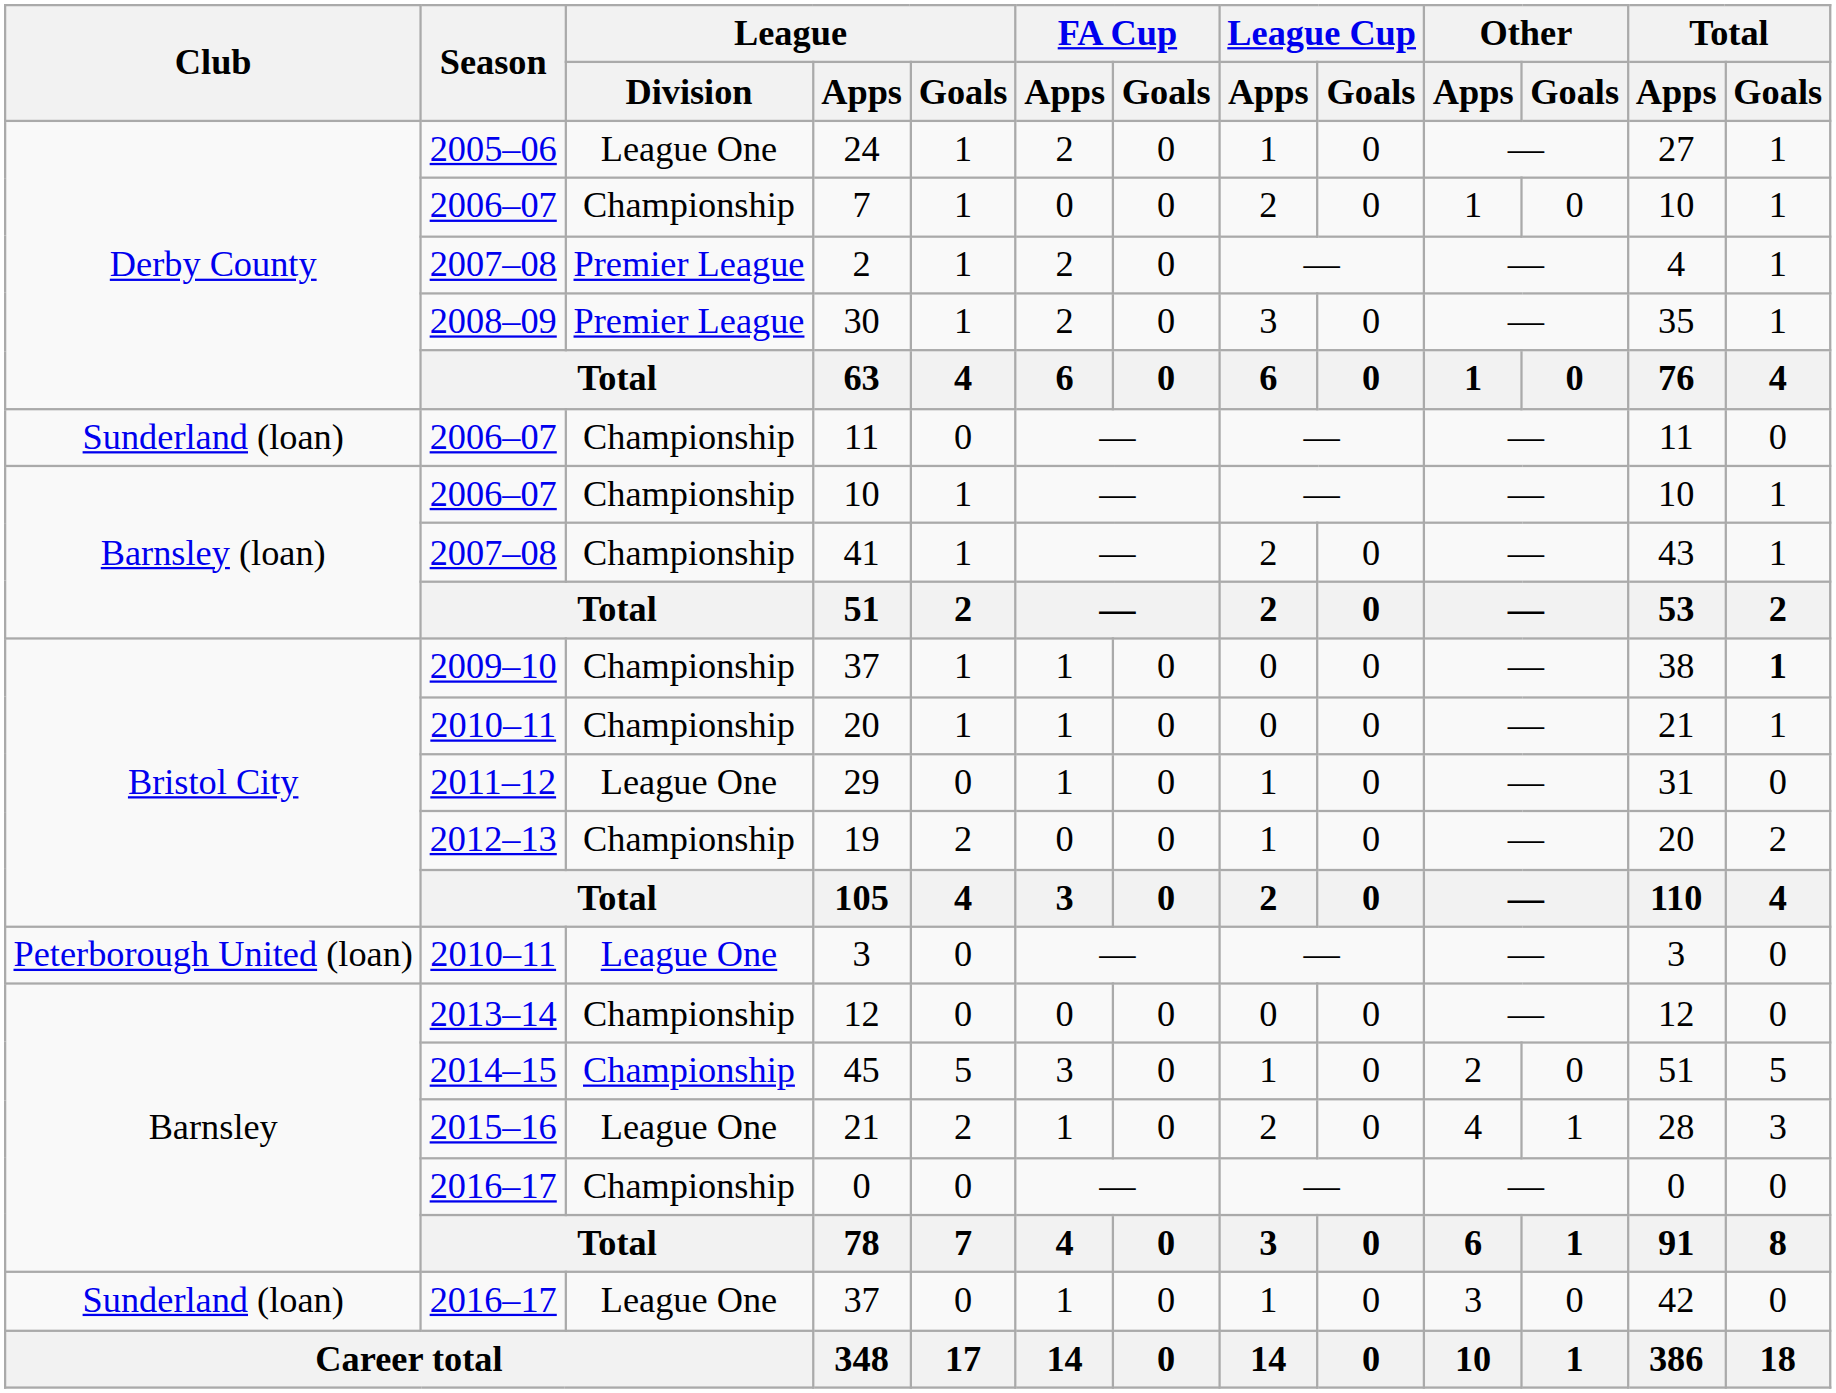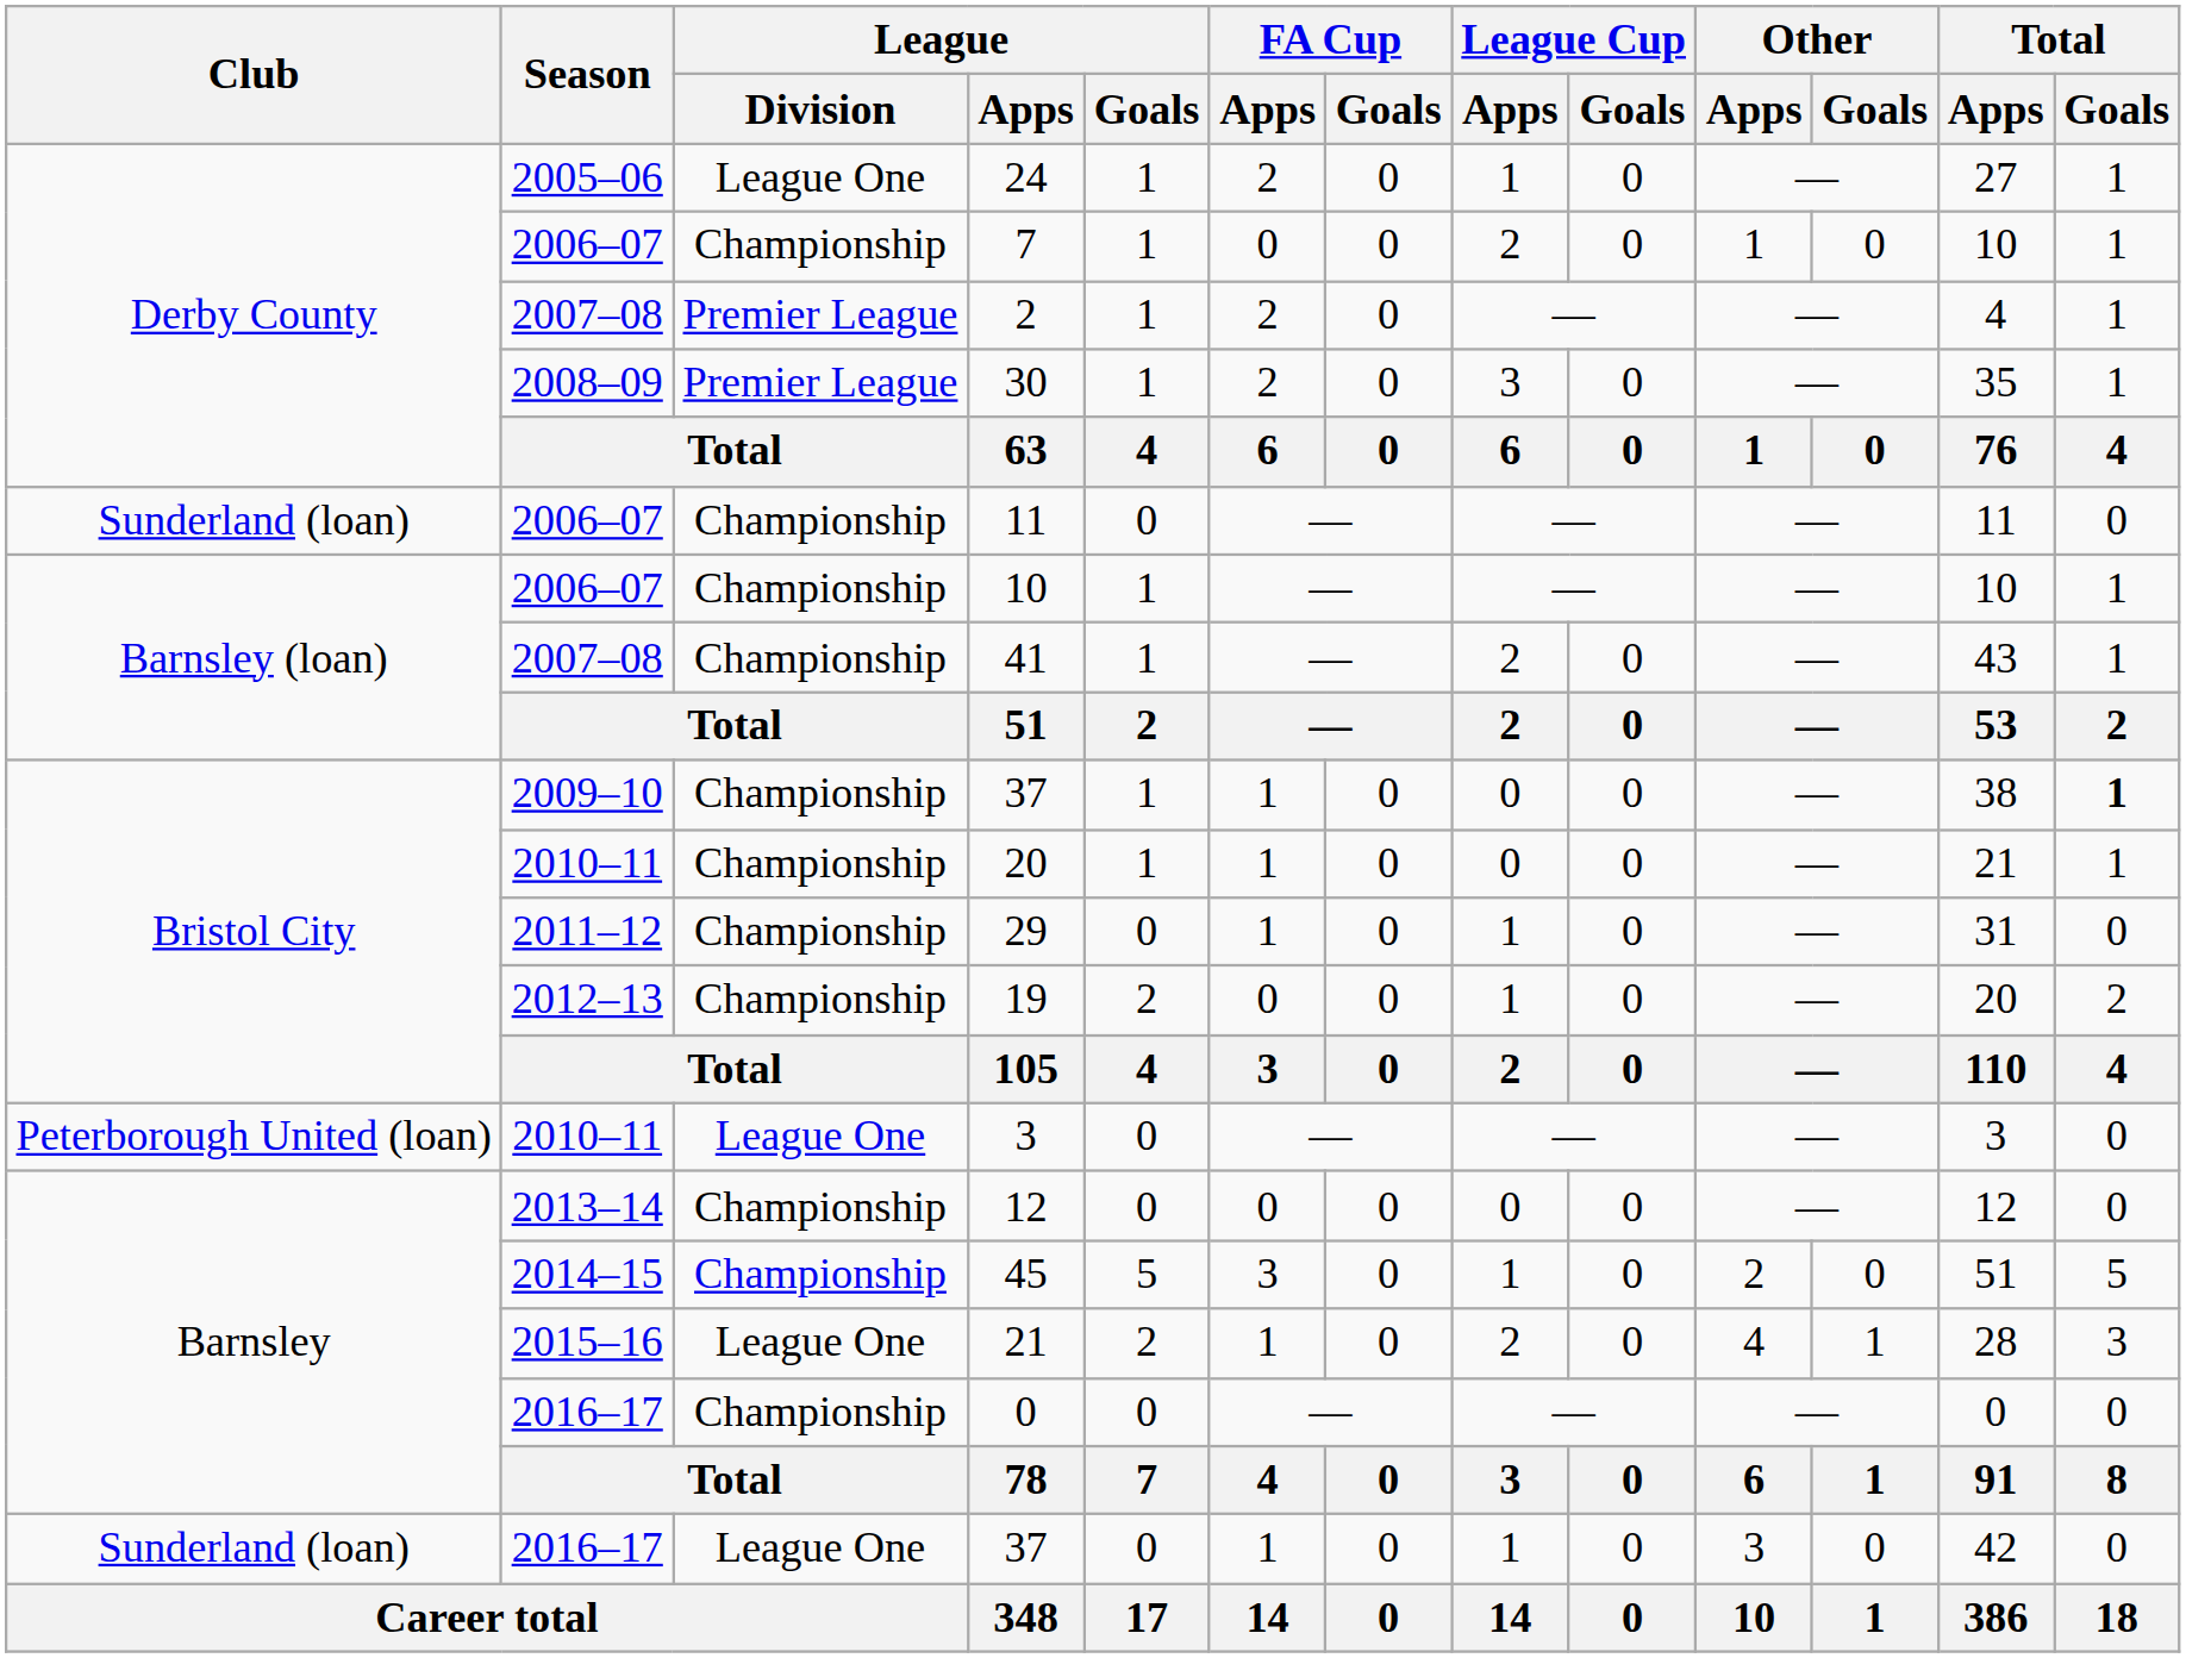29 | League / Division: League One -> Championship
